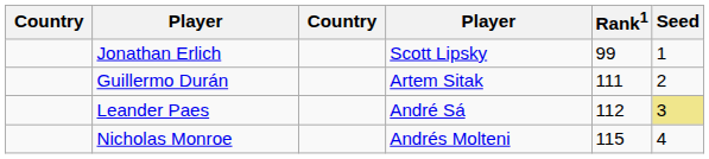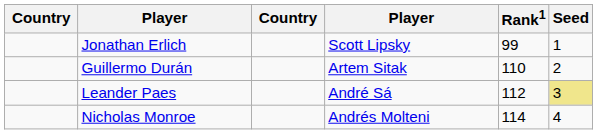Guillermo Durán | Rank1: 111 -> 110
Nicholas Monroe | Rank1: 115 -> 114
